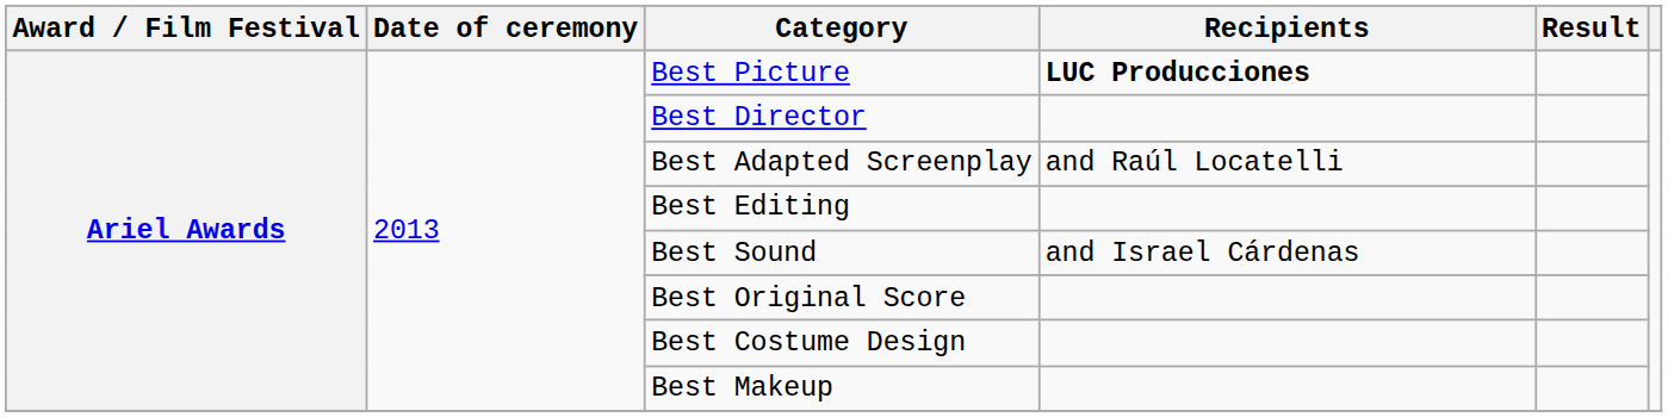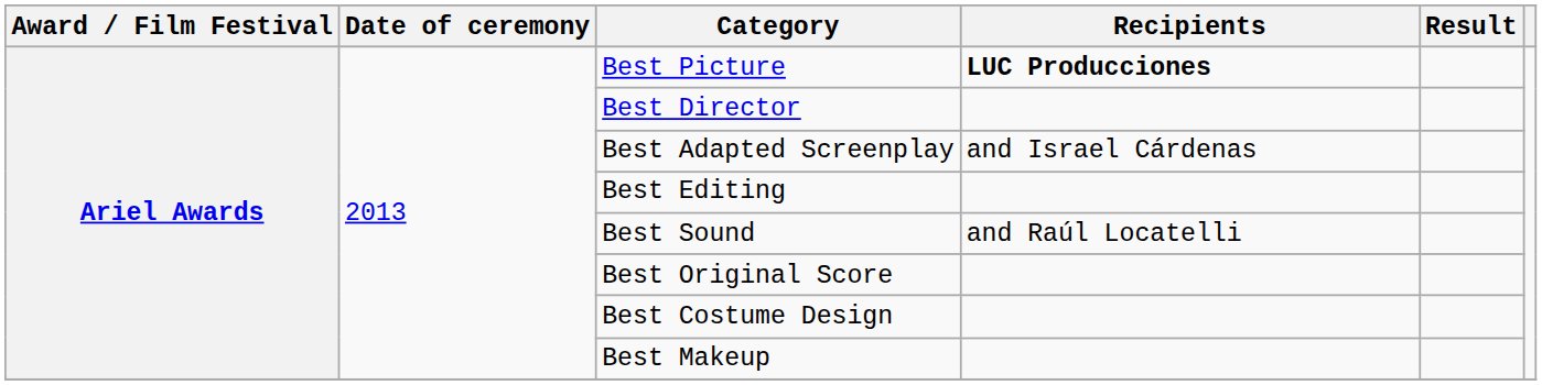Best Adapted Screenplay | Recipients: and Raúl Locatelli -> and Israel Cárdenas
Best Sound | Recipients: and Israel Cárdenas -> and Raúl Locatelli
